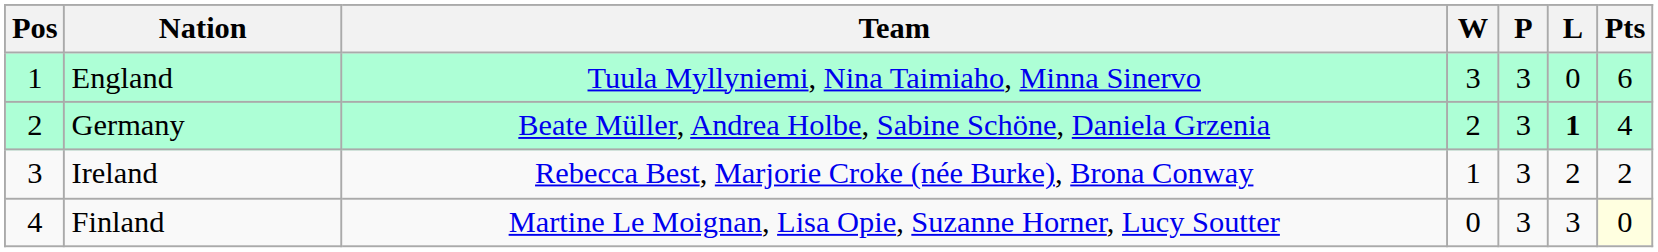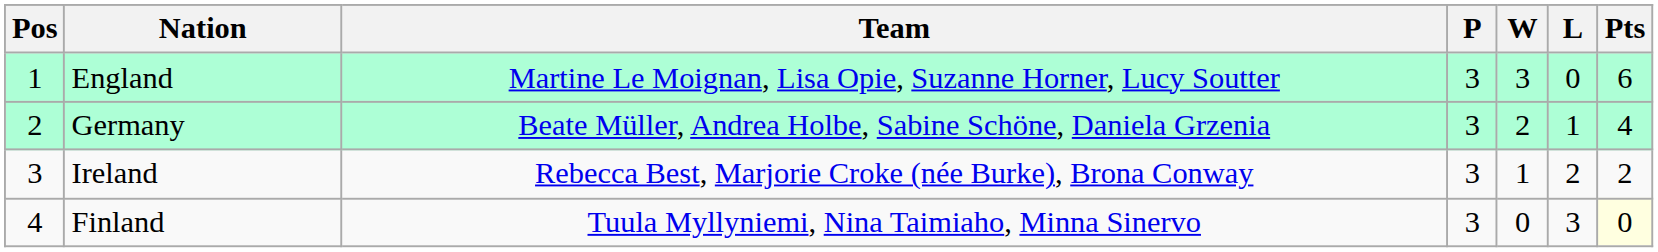columns swapped: P <-> W
England | Team: Tuula Myllyniemi, Nina Taimiaho, Minna Sinervo -> Martine Le Moignan, Lisa Opie, Suzanne Horner, Lucy Soutter
Germany | L: bold -> normal
Finland | Team: Martine Le Moignan, Lisa Opie, Suzanne Horner, Lucy Soutter -> Tuula Myllyniemi, Nina Taimiaho, Minna Sinervo
